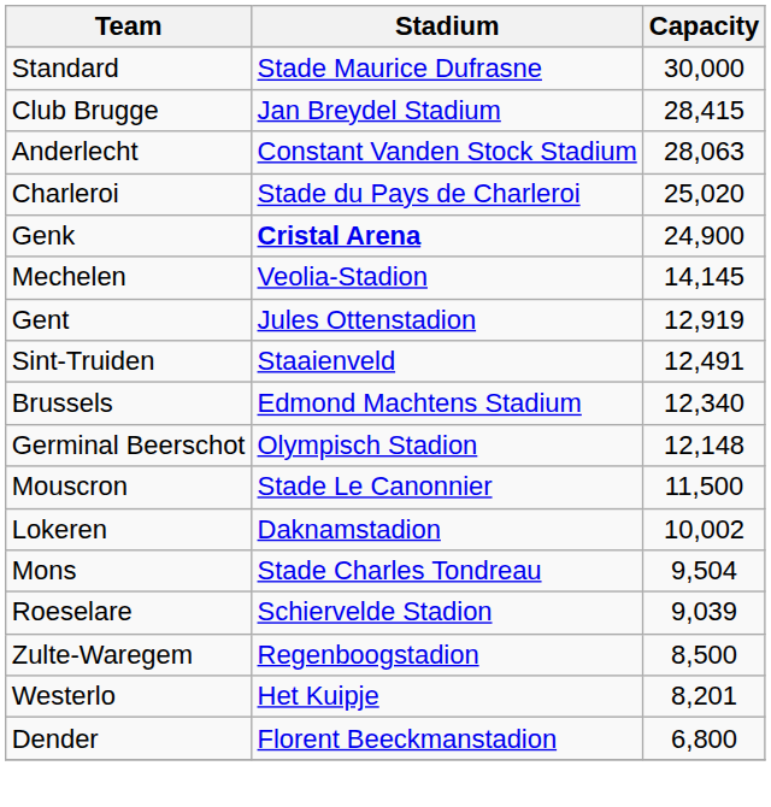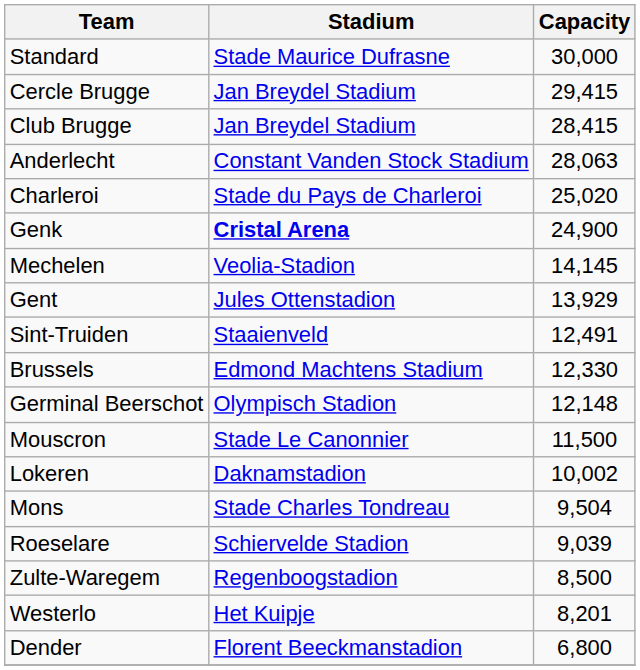+ row: Cercle Brugge | Jan Breydel Stadium | 29,415
Gent | Capacity: 12,919 -> 13,929
Brussels | Capacity: 12,340 -> 12,330
